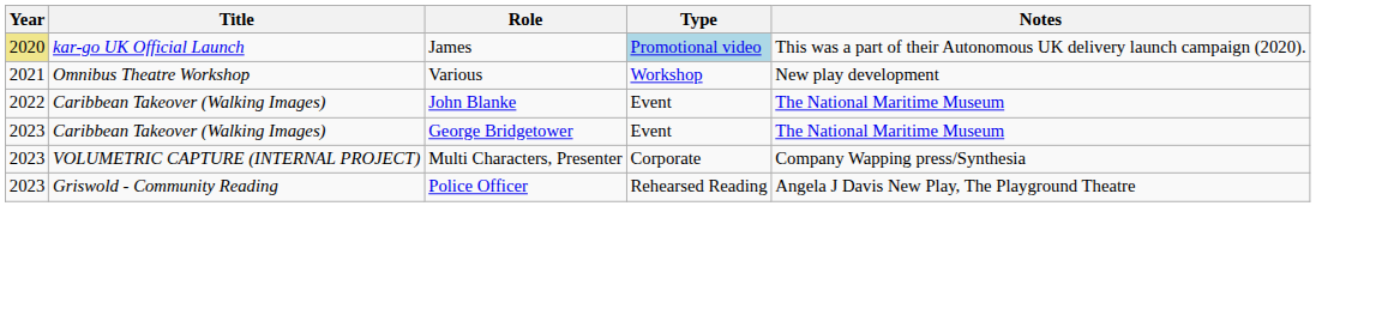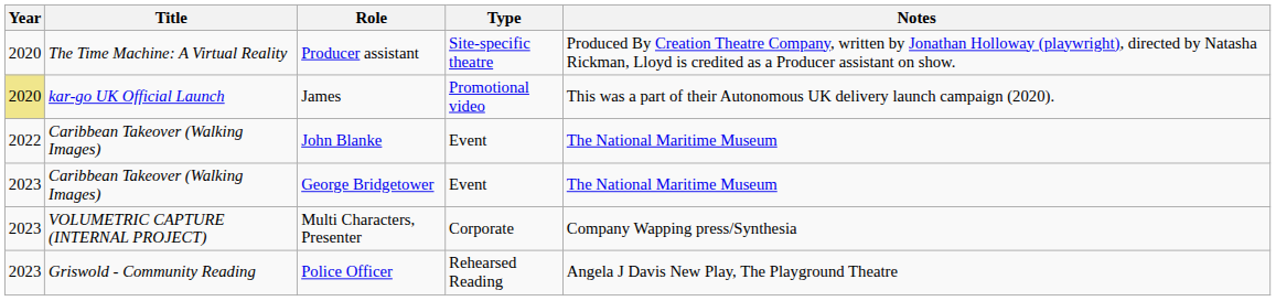+ row: 2020 | The Time Machine: A Virtual Reality | Producer assistant | Site-specific theatre | Produced By Creation Theatre Company, written by Jonathan Holloway (playwright), directed by Natasha Rickman, Lloyd is credited as a Producer assistant on show.
James | Type: lightblue background -> no background
- row: 2021 | Omnibus Theatre Workshop | Various | Workshop | New play development
